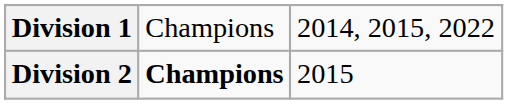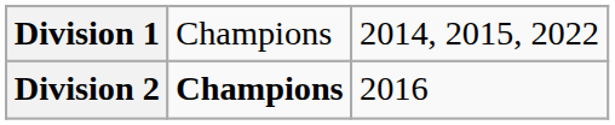Division 2 | column 3: 2015 -> 2016
